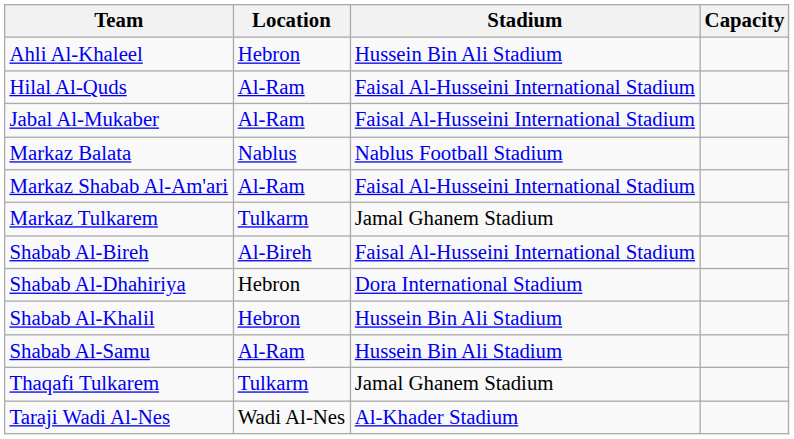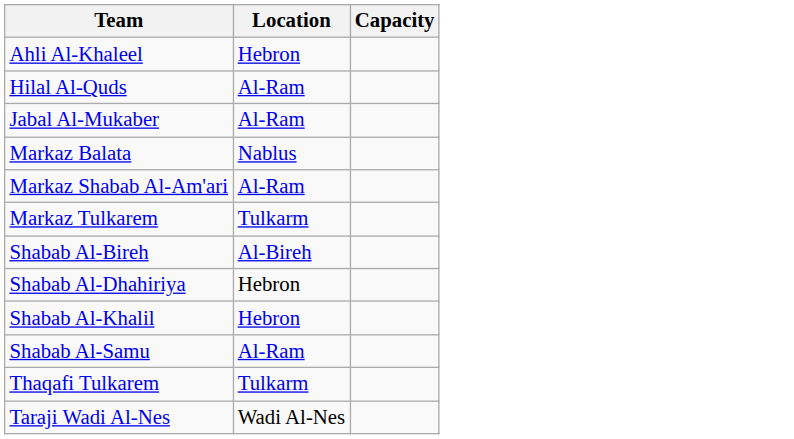- column: Stadium | Hussein Bin Ali Stadium | Faisal Al-Husseini International Stadium | Faisal Al-Husseini International Stadium | Nablus Football Stadium | Faisal Al-Husseini International Stadium | Jamal Ghanem Stadium | Faisal Al-Husseini International Stadium | Dora International Stadium | Hussein Bin Ali Stadium | Hussein Bin Ali Stadium | Jamal Ghanem Stadium | Al-Khader Stadium
